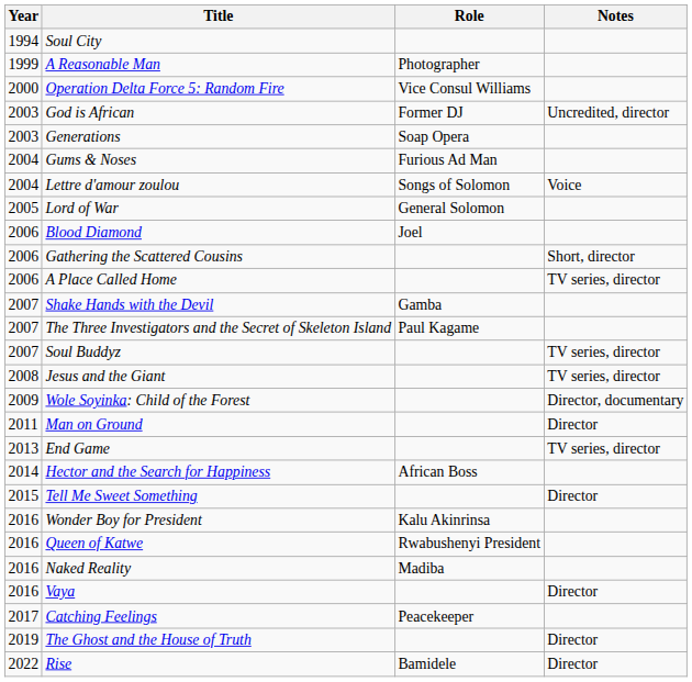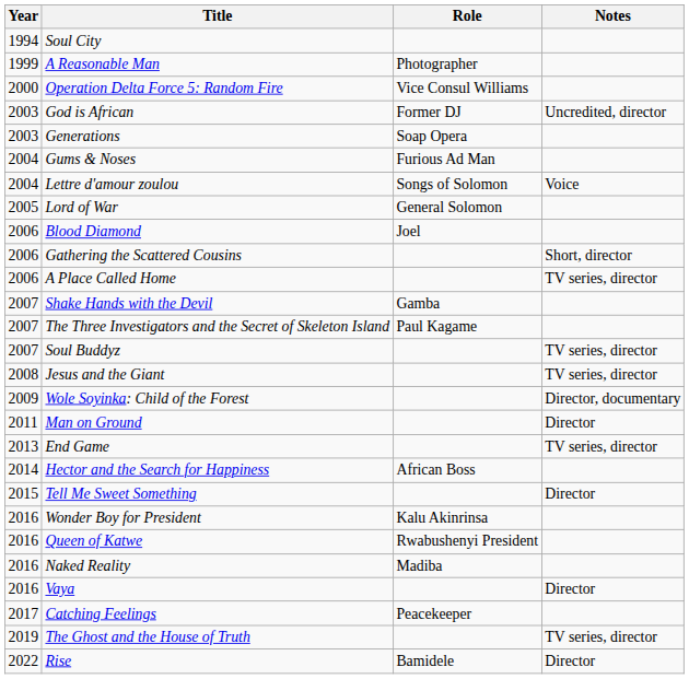The Ghost and the House of Truth | Notes: Director -> TV series, director
